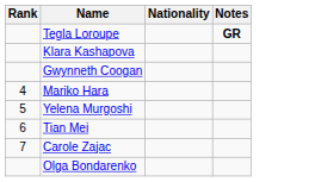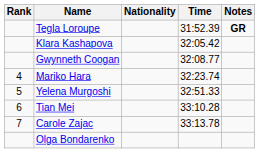+ column: Time | 31:52.39 | 32:05.42 | 32:08.77 | 32:23.74 | 32:51.33 | 33:10.28 | 33:13.78
